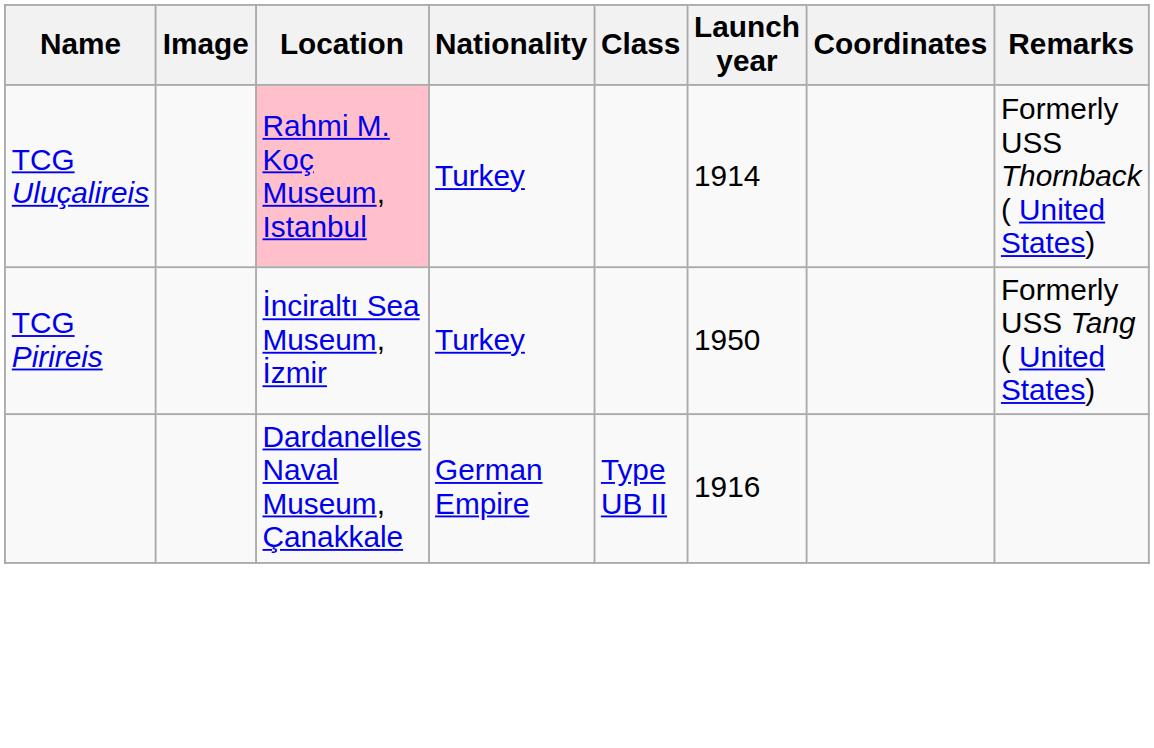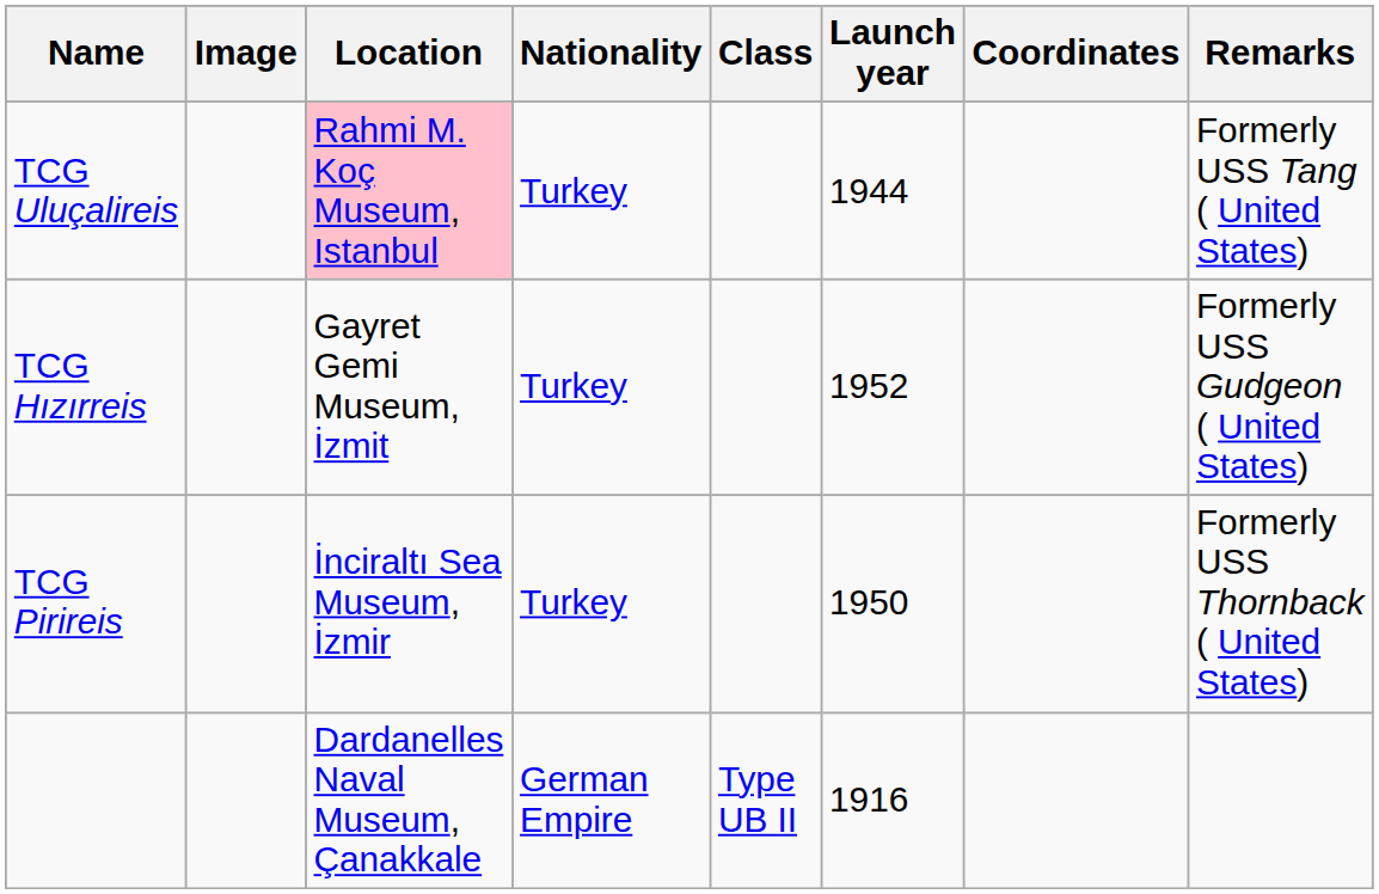TCG Uluçalireis | Launch year: 1914 -> 1944
TCG Uluçalireis | Remarks: Formerly USS Thornback ( United States) -> Formerly USS Tang ( United States)
+ row: TCG Hızırreis | Gayret Gemi Museum, İzmit | Turkey | 1952 | Formerly USS Gudgeon ( United States)
TCG Pirireis | Remarks: Formerly USS Tang ( United States) -> Formerly USS Thornback ( United States)
